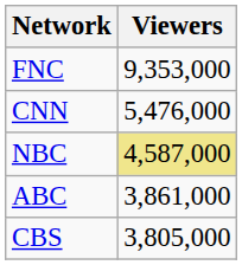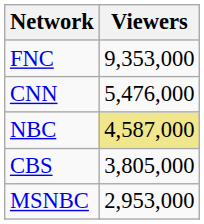- row: ABC | 3,861,000
+ row: MSNBC | 2,953,000
